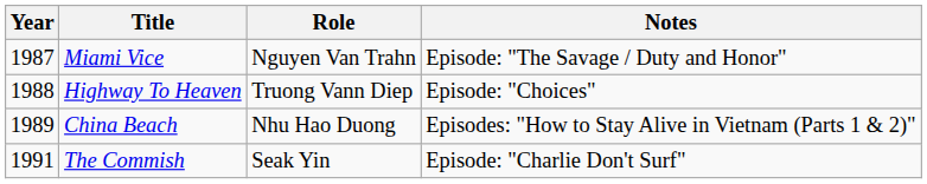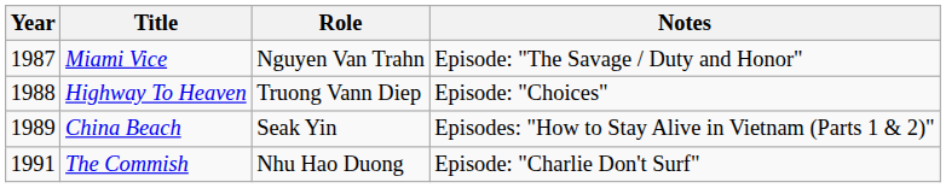China Beach | Role: Nhu Hao Duong -> Seak Yin
The Commish | Role: Seak Yin -> Nhu Hao Duong
